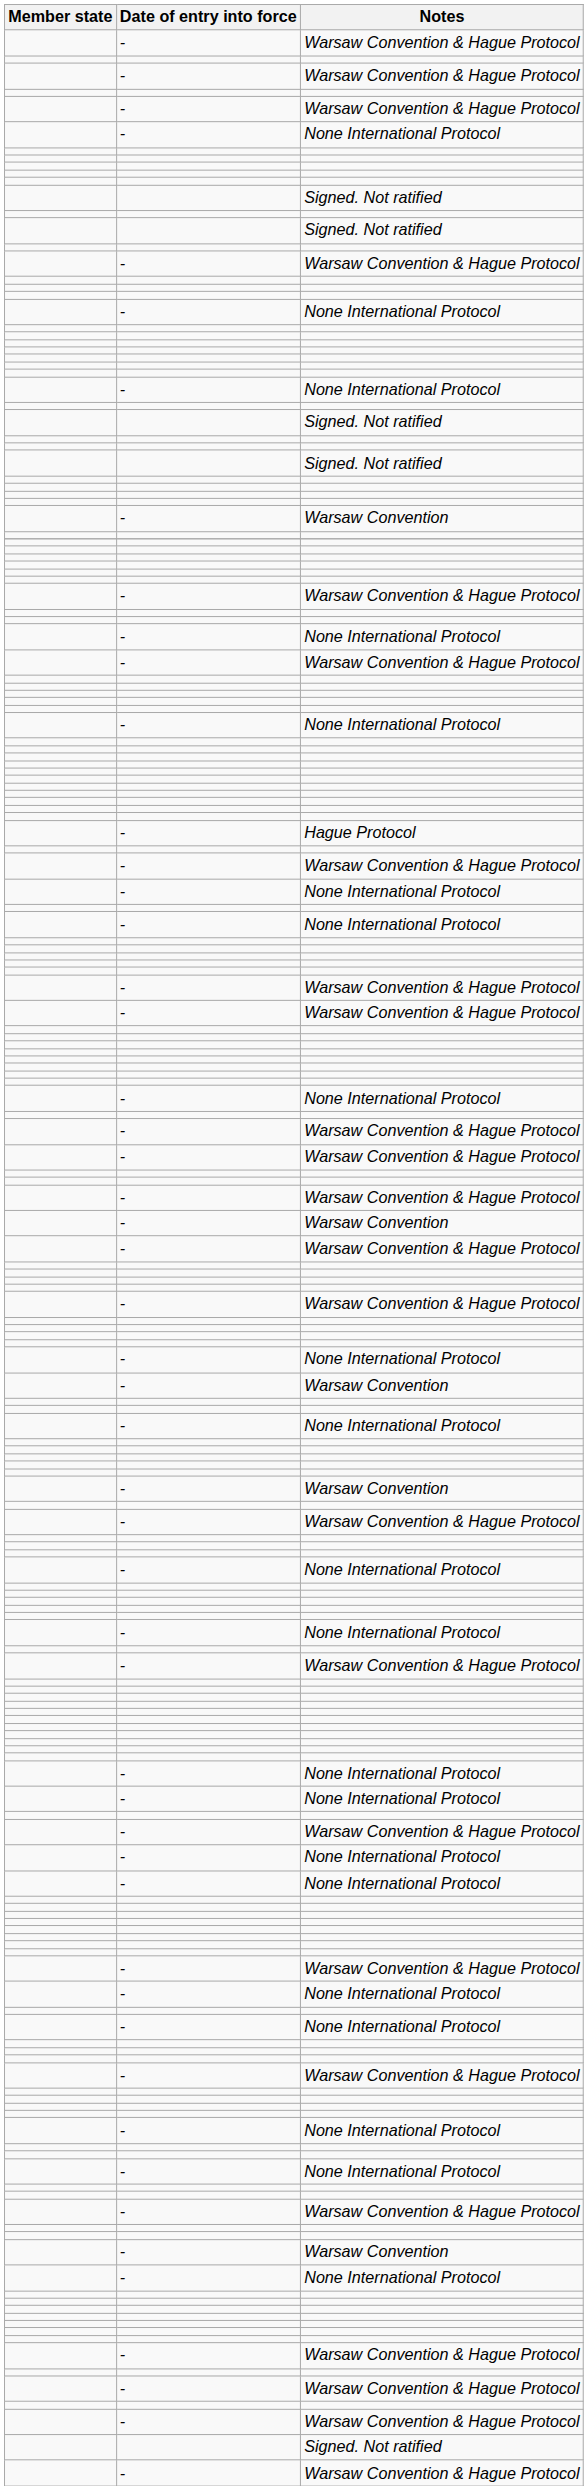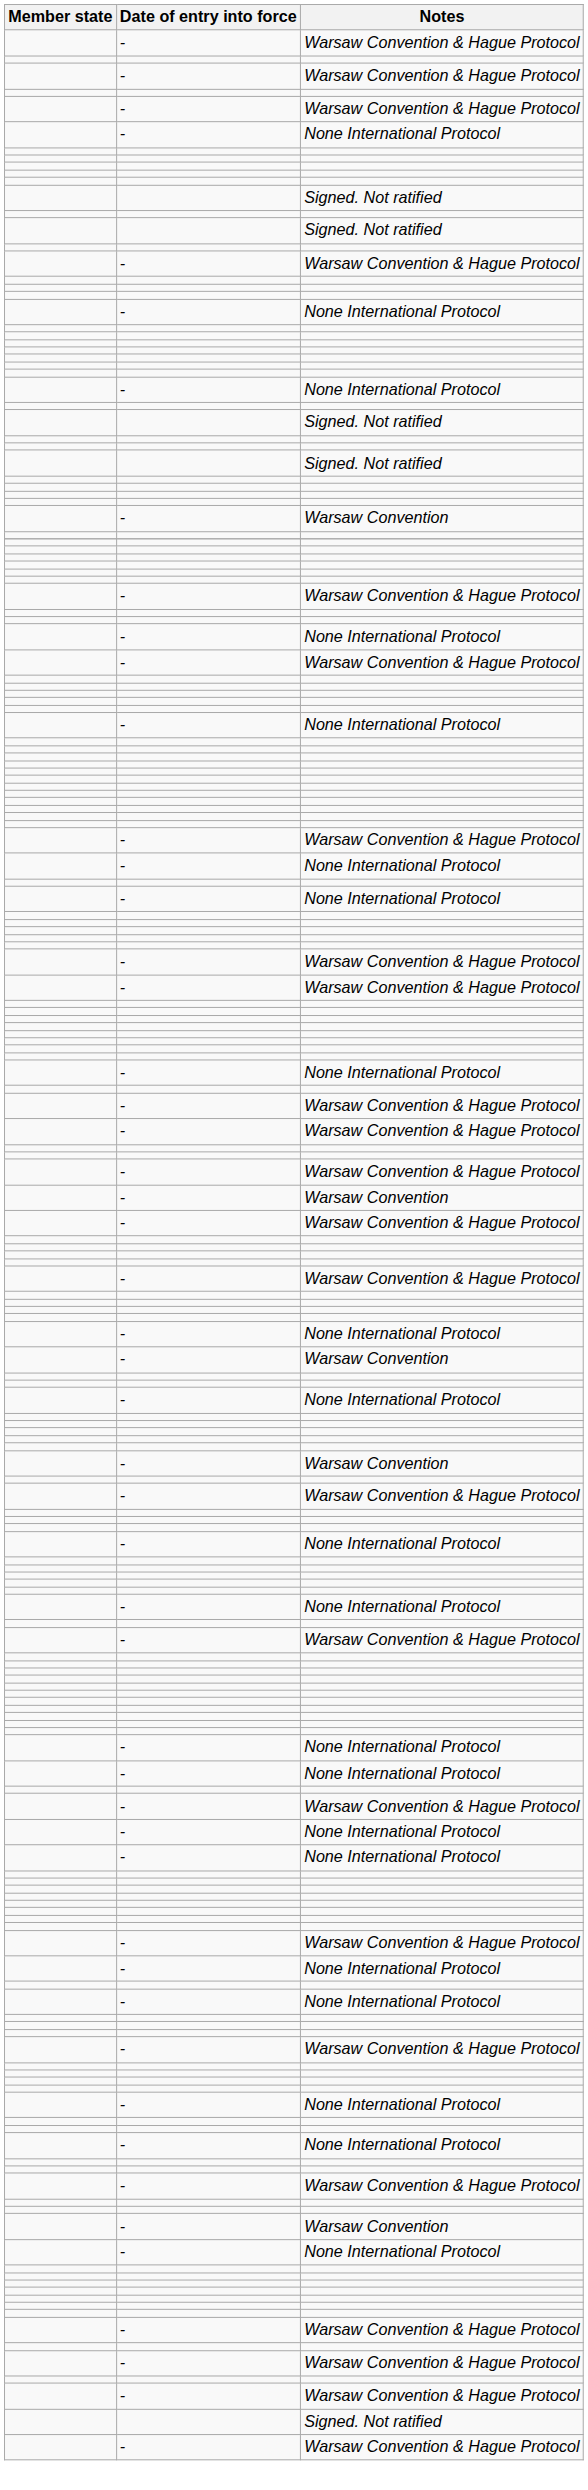- row: - | Hague Protocol
